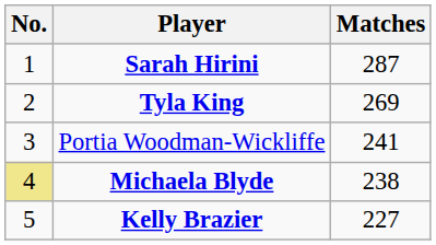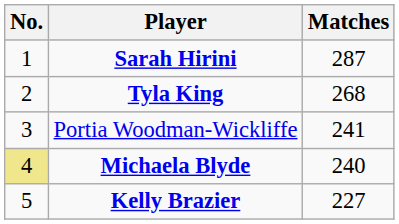Tyla King | Matches: 269 -> 268
Michaela Blyde | Matches: 238 -> 240
